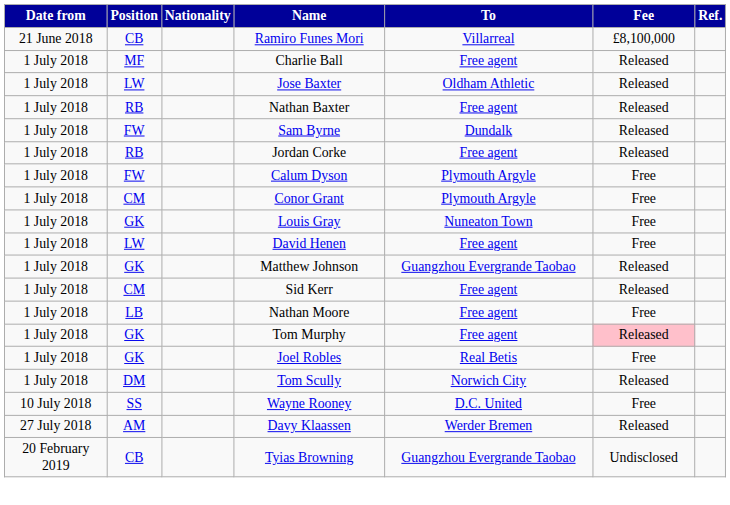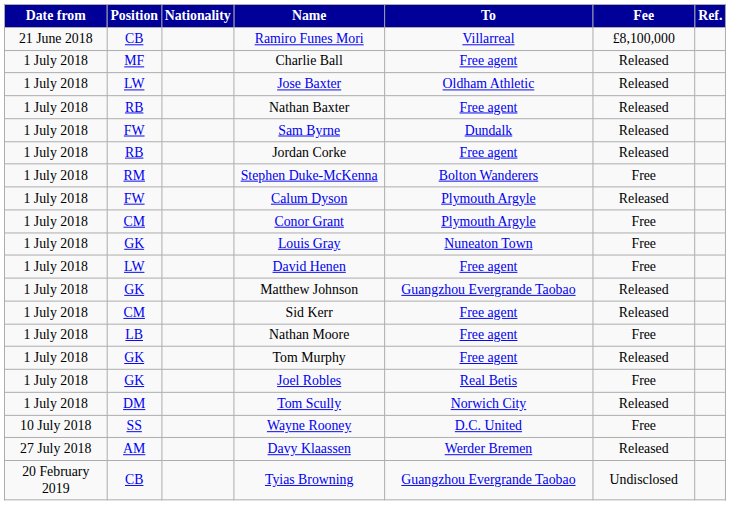+ row: 1 July 2018 | RM | Stephen Duke-McKenna | Bolton Wanderers | Free
Calum Dyson | Fee: Free -> Released
Tom Murphy | Fee: pink background -> no background
